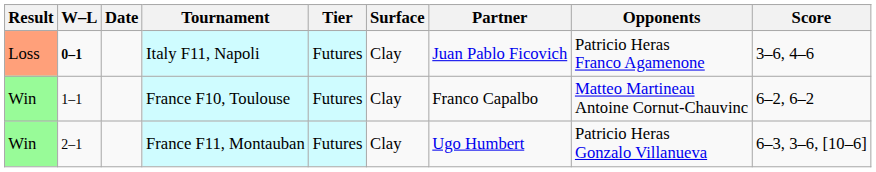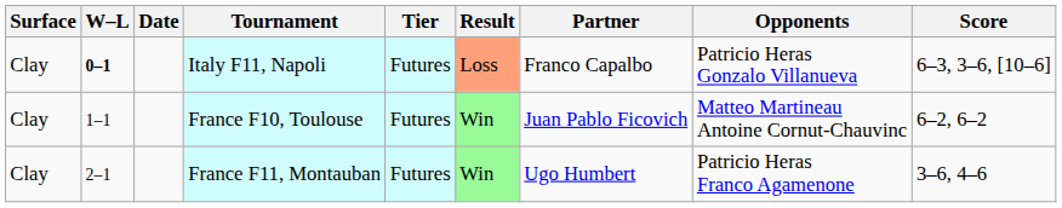columns swapped: Result <-> Surface
Italy F11, Napoli | Partner: Juan Pablo Ficovich -> Franco Capalbo
Italy F11, Napoli | Opponents: Patricio Heras Franco Agamenone -> Patricio Heras Gonzalo Villanueva
Italy F11, Napoli | Score: 3–6, 4–6 -> 6–3, 3–6, [10–6]
France F10, Toulouse | Partner: Franco Capalbo -> Juan Pablo Ficovich
France F11, Montauban | Opponents: Patricio Heras Gonzalo Villanueva -> Patricio Heras Franco Agamenone
France F11, Montauban | Score: 6–3, 3–6, [10–6] -> 3–6, 4–6
